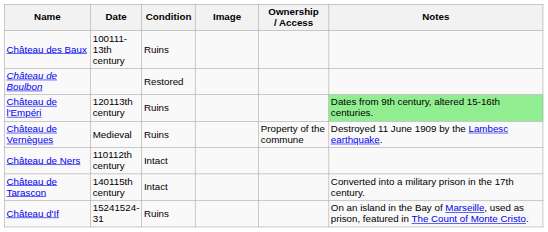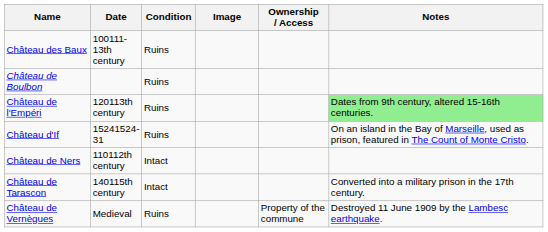Château de Boulbon | Condition: Restored -> Ruins
rows swapped: Château d'If <-> Château de Vernègues
